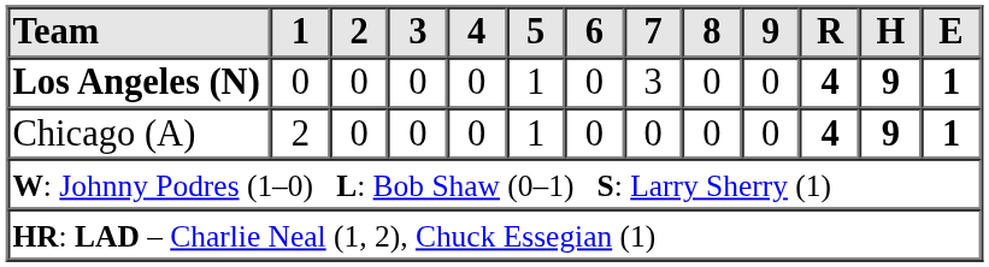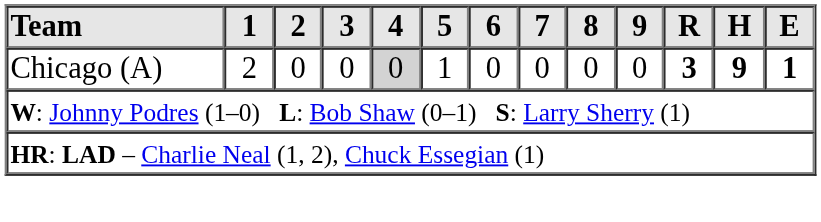- row: Los Angeles (N) | 0 | 0 | 0 | 0 | 1 | 0 | 3 | 0 | 0 | 4 | 9 | 1
Chicago (A) | 4: no background -> lightgrey background
Chicago (A) | R: 4 -> 3
